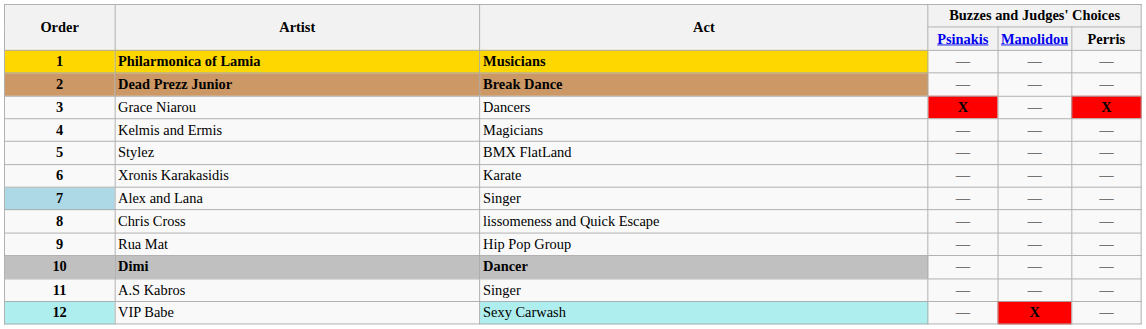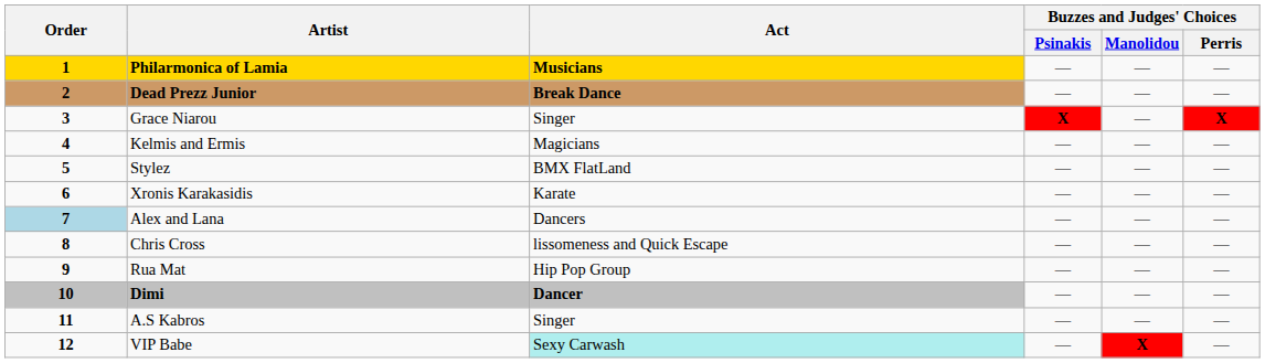Grace Niarou | Act: Dancers -> Singer
Alex and Lana | Act: Singer -> Dancers
VIP Babe | Order: paleturquoise background -> no background
